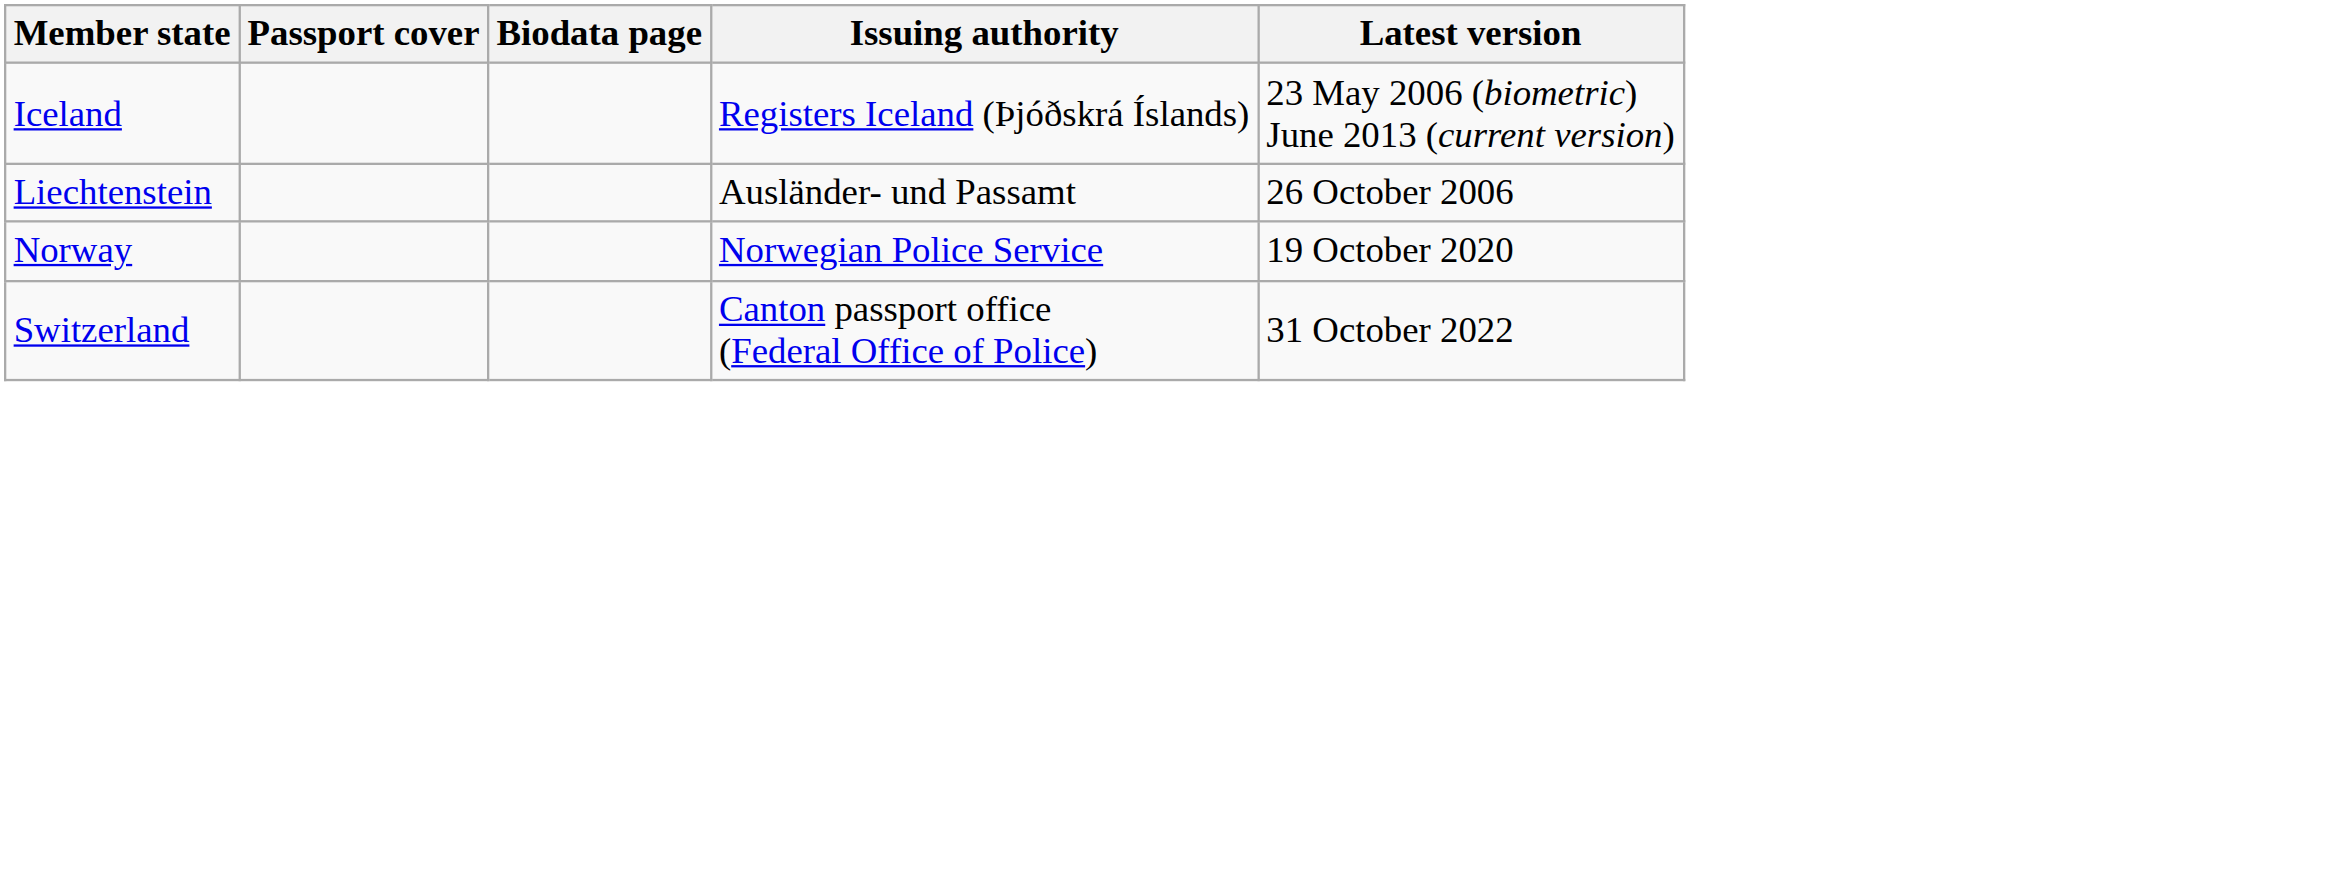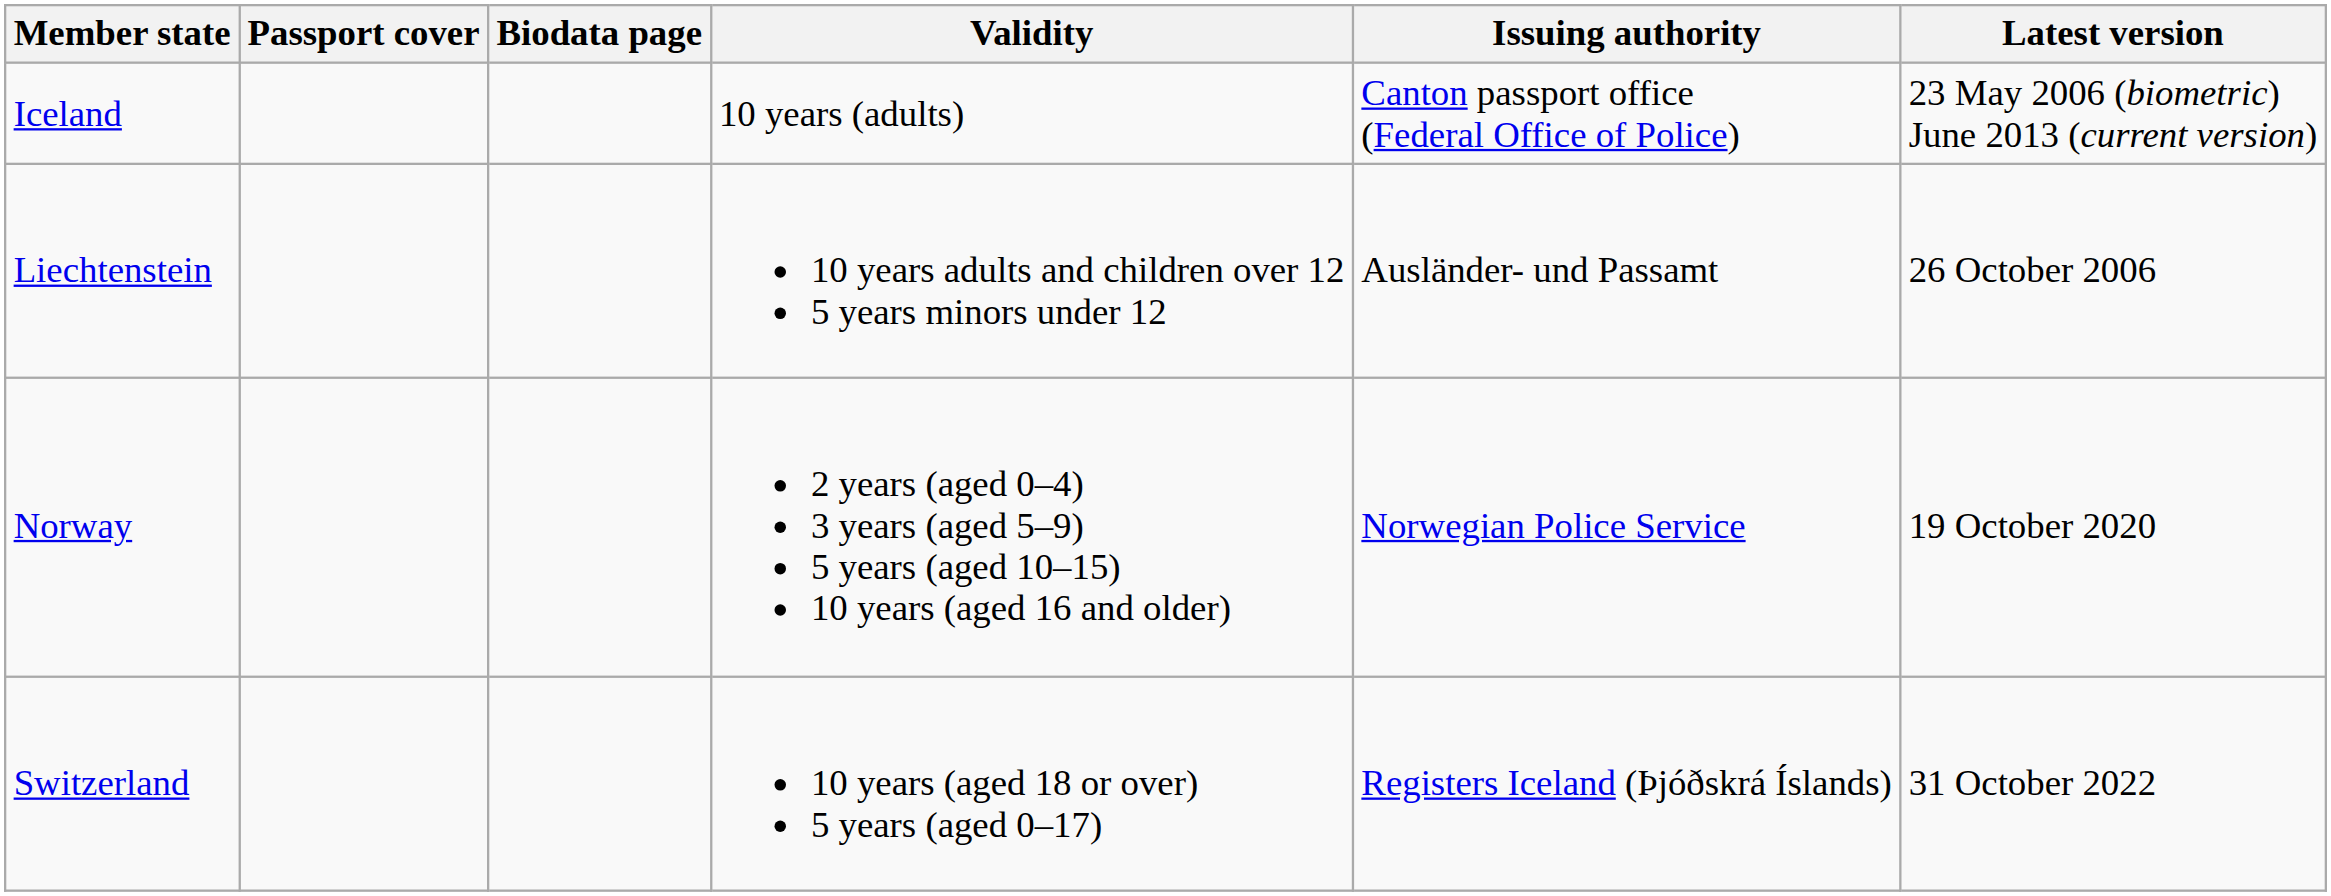+ column: Validity | 10 years (adults) | 10 years adults and children over 12 5 years minors under 12 | 2 years (aged 0–4) 3 years (aged 5–9) 5 years (aged 10–15) 10 years (aged 16 and older) | 10 years (aged 18 or over) 5 years (aged 0–17)
Iceland | Issuing authority: Registers Iceland (Þjóðskrá Íslands) -> Canton passport office (Federal Office of Police)
Switzerland | Issuing authority: Canton passport office (Federal Office of Police) -> Registers Iceland (Þjóðskrá Íslands)
